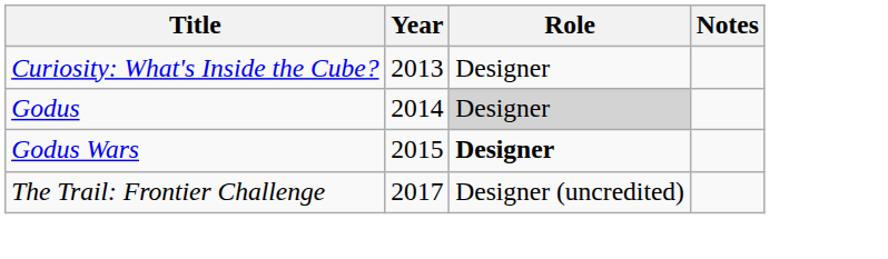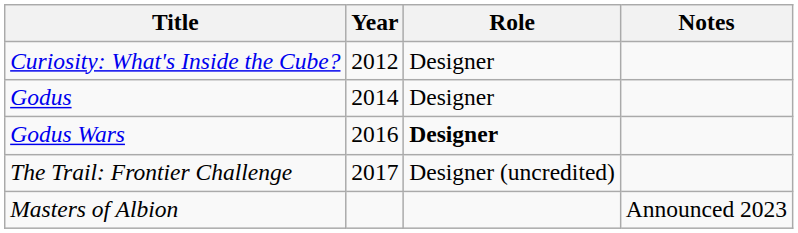Curiosity: What's Inside the Cube? | Year: 2013 -> 2012
Godus | Role: lightgrey background -> no background
Godus Wars | Year: 2015 -> 2016
+ row: Masters of Albion | Announced 2023
